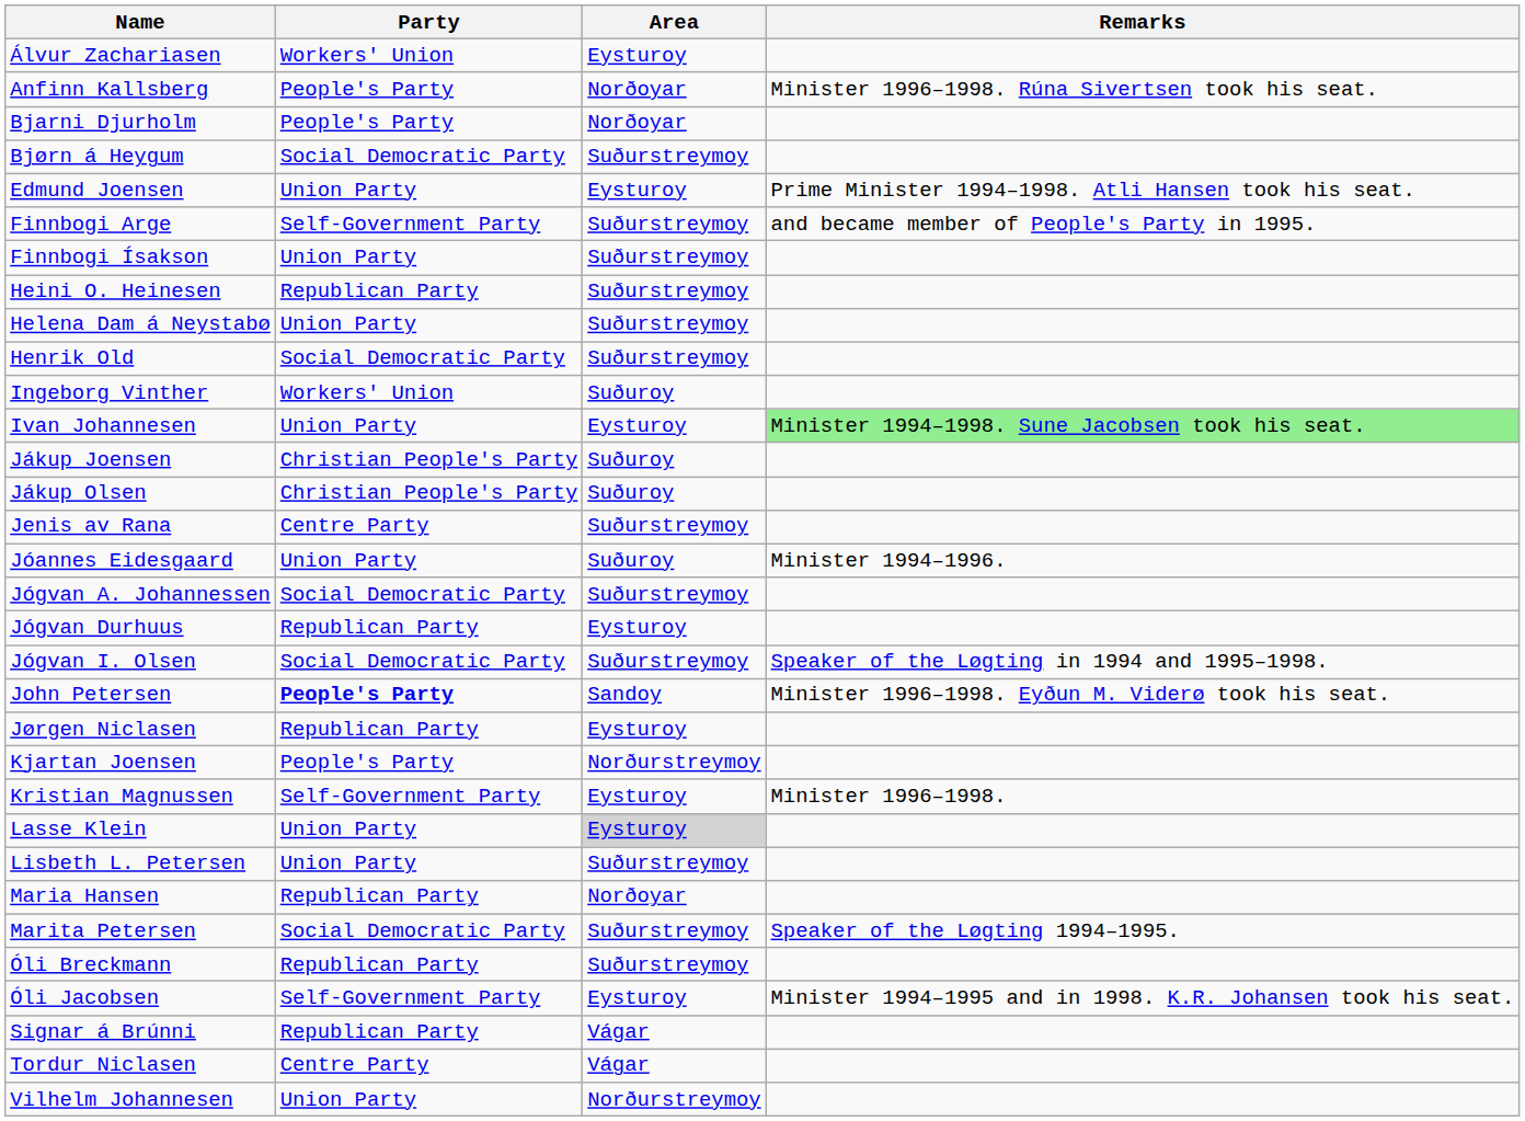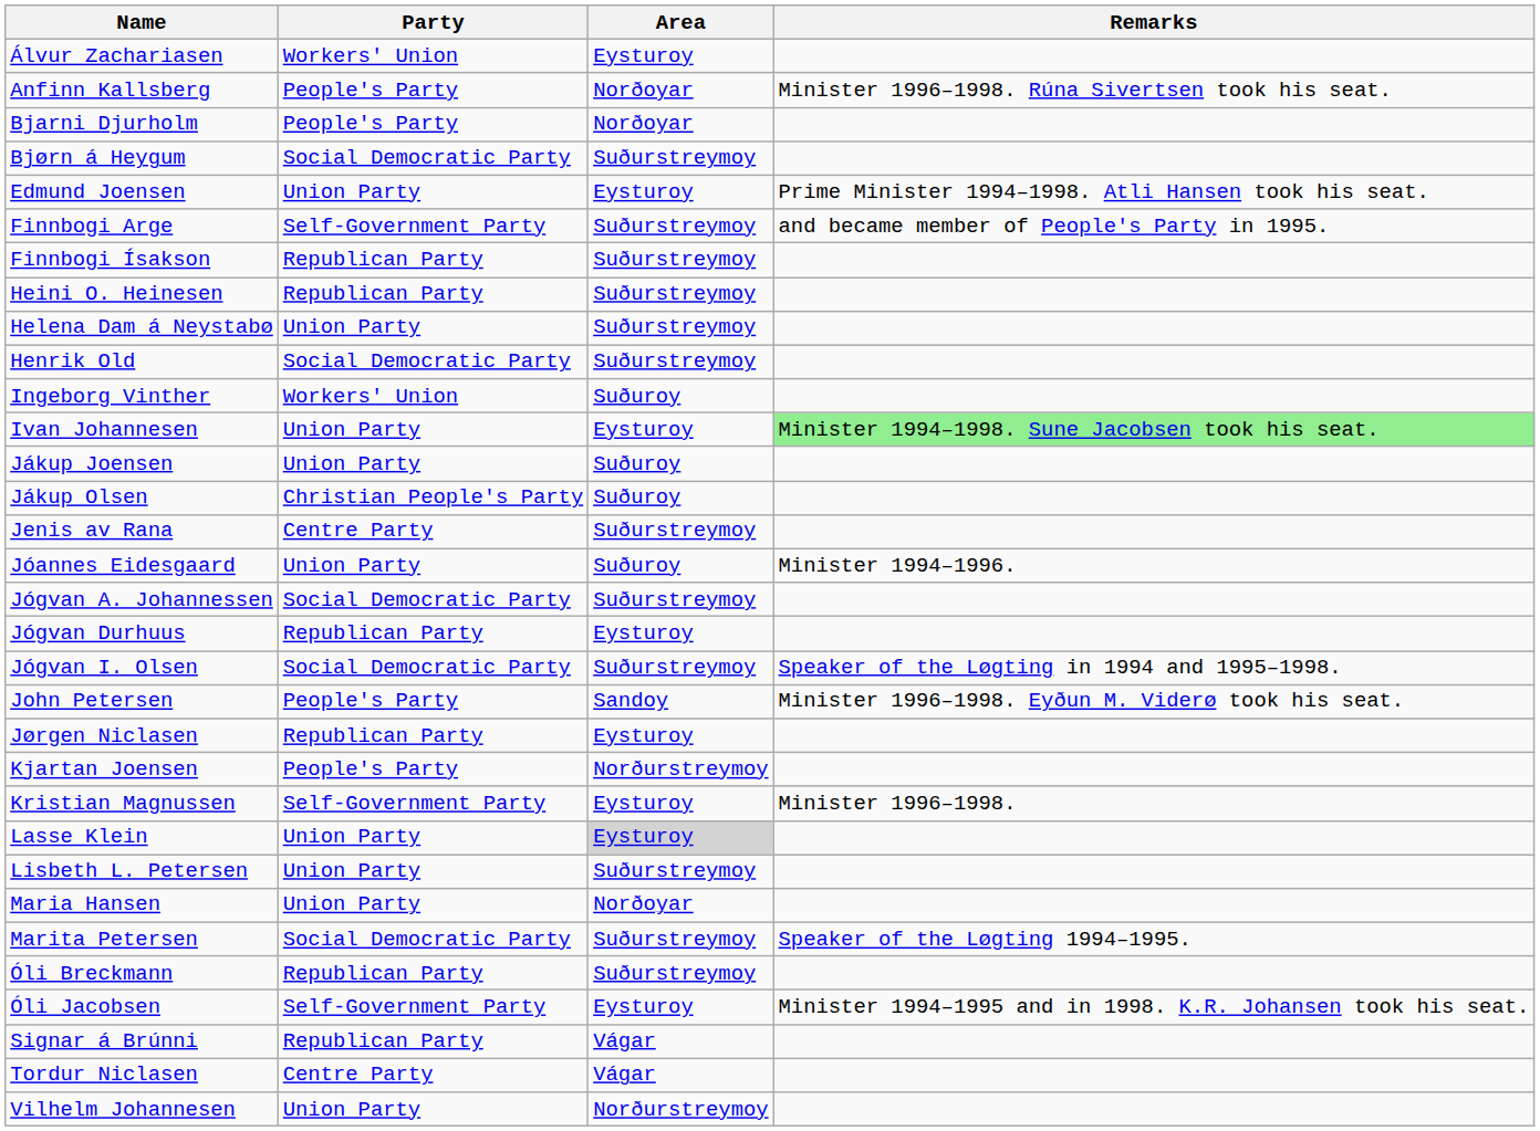Finnbogi Ísakson | Party: Union Party -> Republican Party
Jákup Joensen | Party: Christian People's Party -> Union Party
John Petersen | Party: bold -> normal
Maria Hansen | Party: Republican Party -> Union Party
